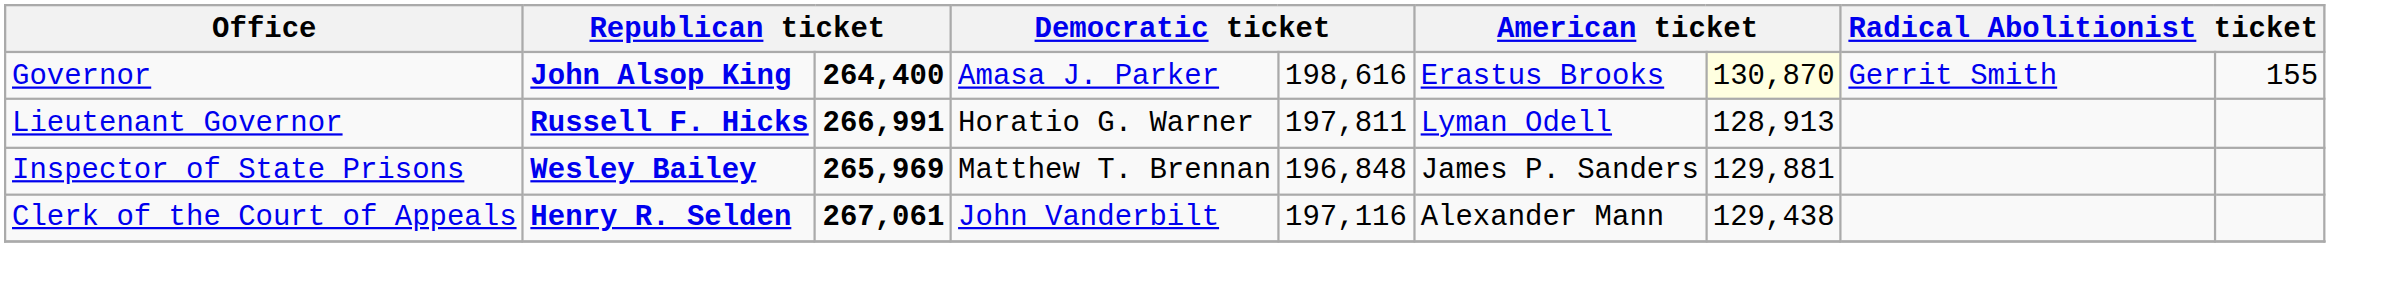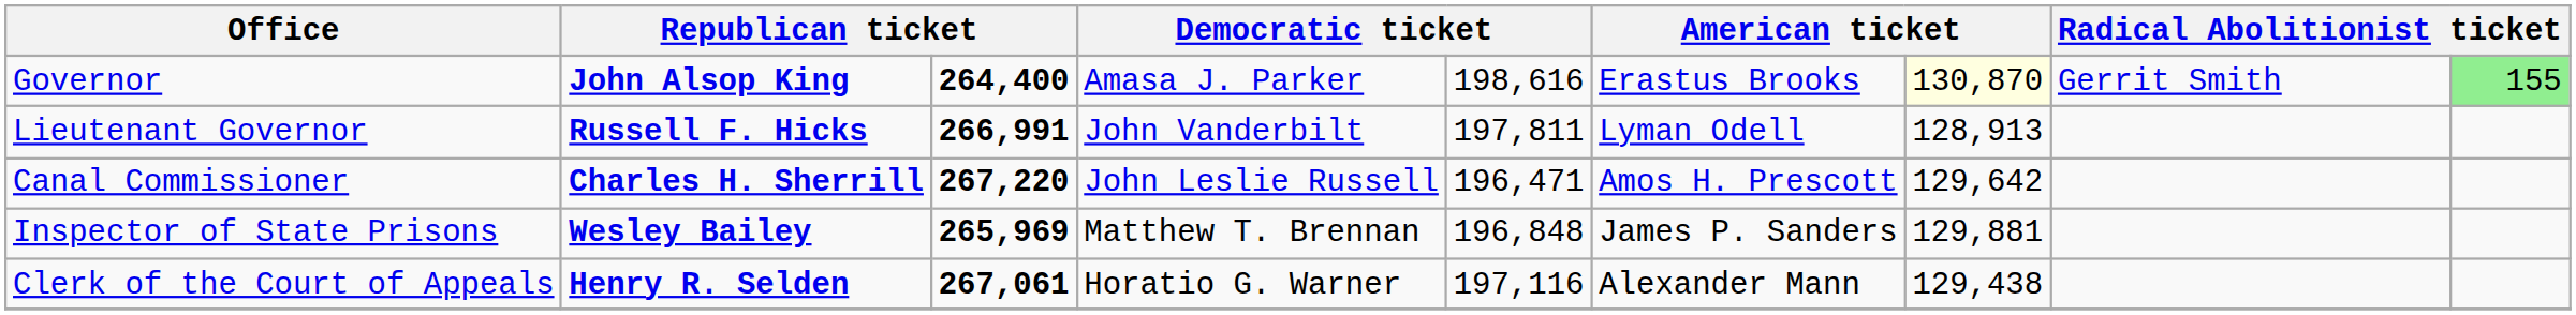Governor | column 9: no background -> lightgreen background
Lieutenant Governor | column 4: Horatio G. Warner -> John Vanderbilt
+ row: Canal Commissioner | Charles H. Sherrill | 267,220 | John Leslie Russell | 196,471 | Amos H. Prescott | 129,642
Clerk of the Court of Appeals | column 4: John Vanderbilt -> Horatio G. Warner
